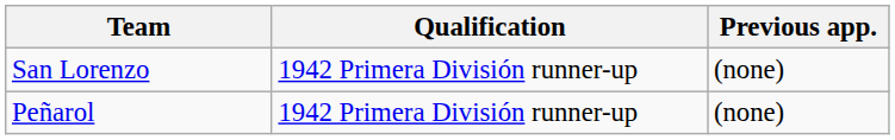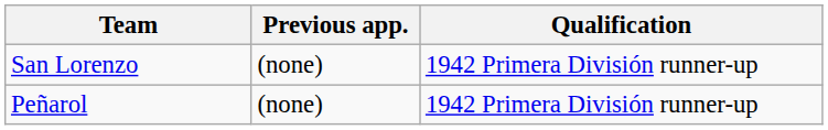columns swapped: Qualification <-> Previous app.
